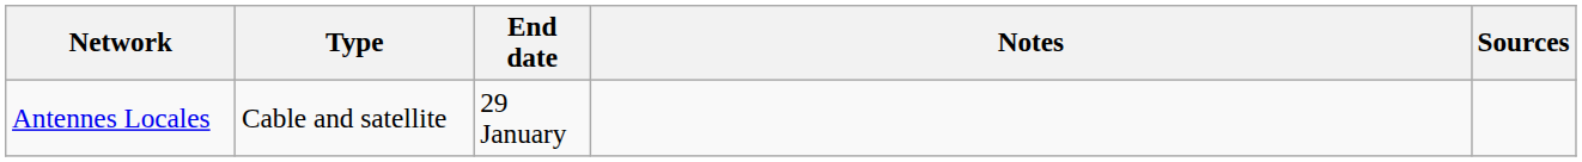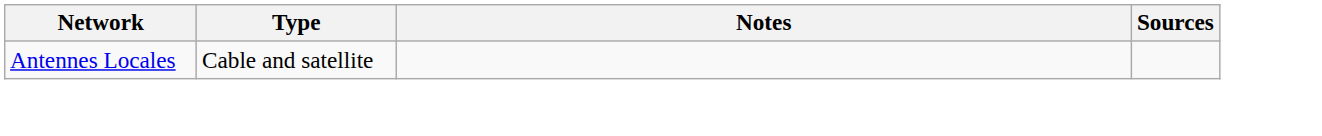- column: End date | 29 January
